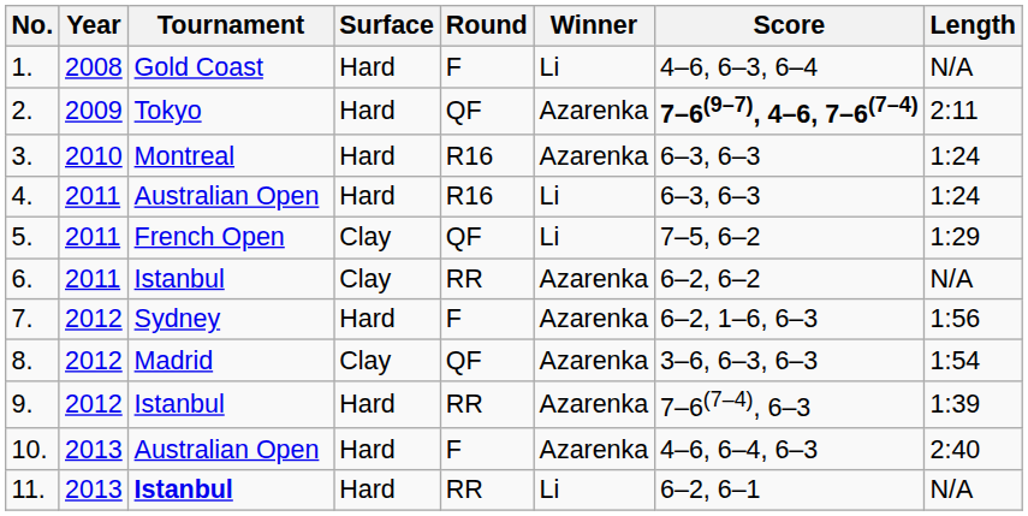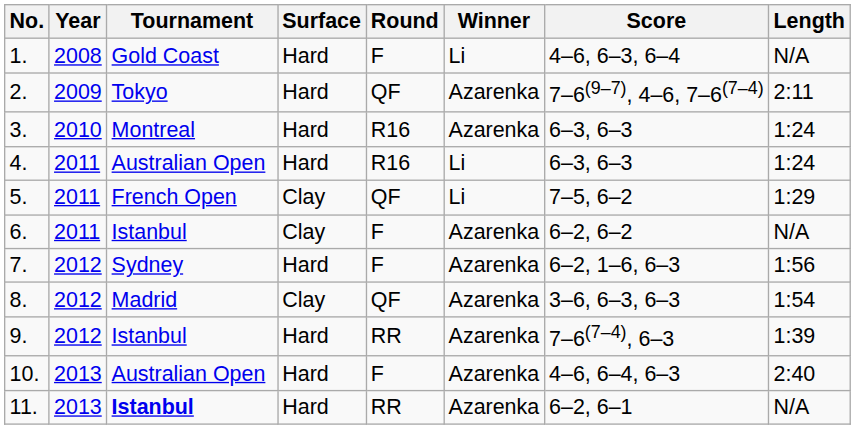2. | Score: bold -> normal
6. | Round: RR -> F
11. | Winner: Li -> Azarenka
